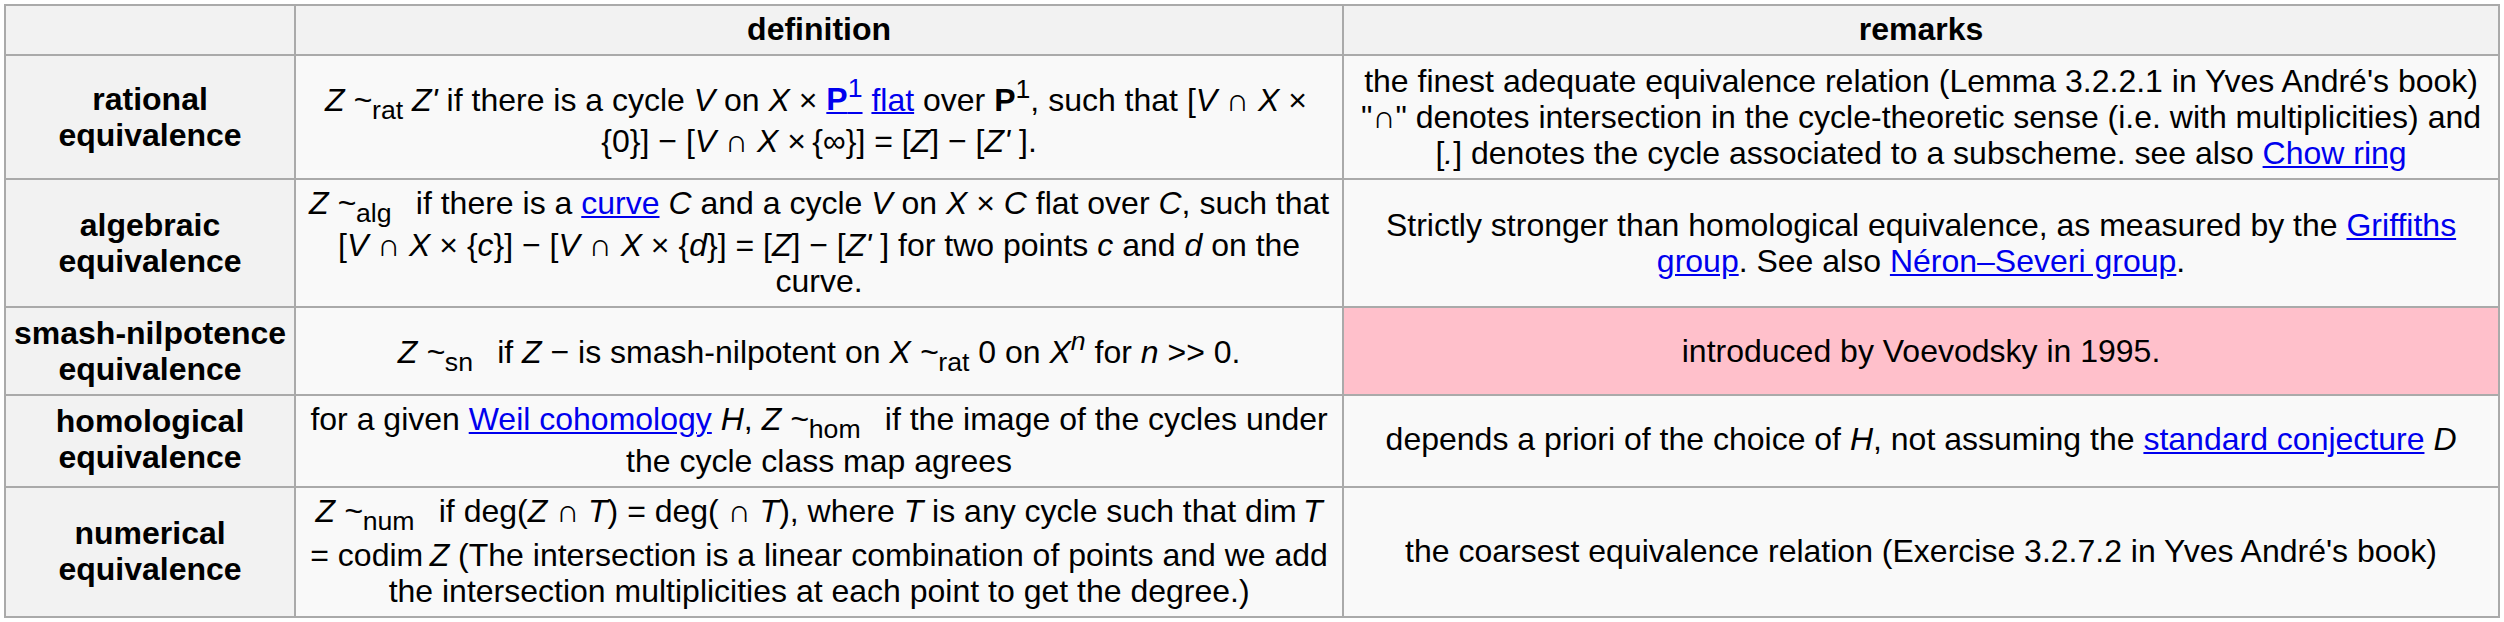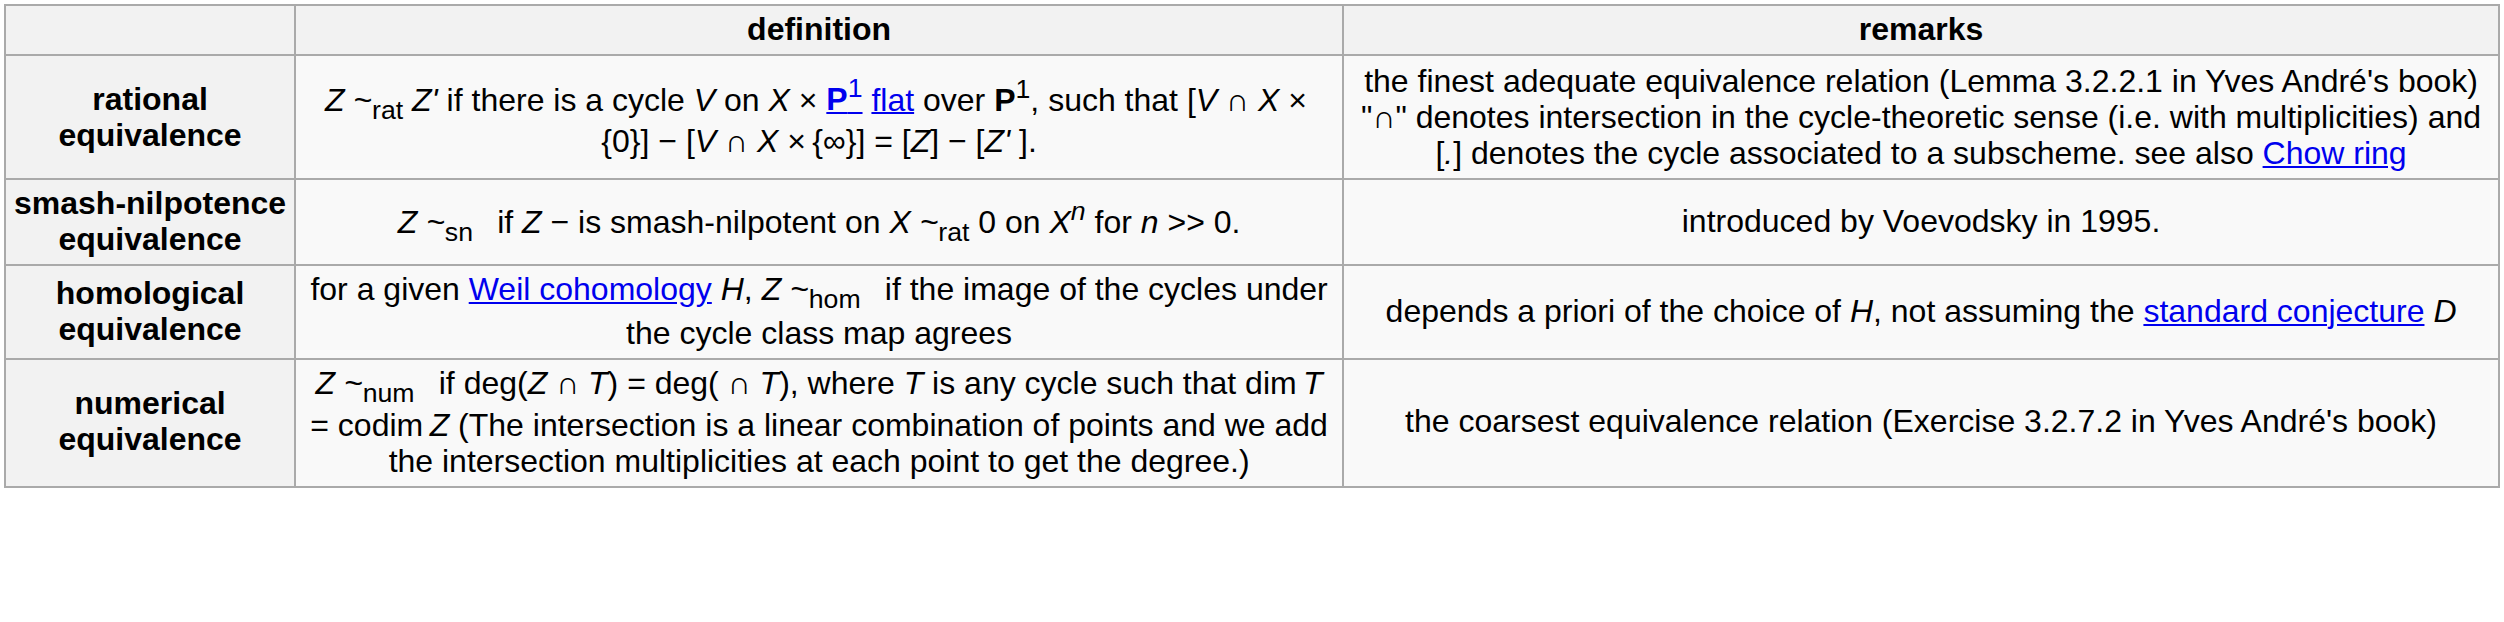- row: algebraic equivalence | Z ~alg if there is a curve C and a cycle V on X × C flat over C, such that [V ∩ X × {c}] − [V ∩ X × {d}] = [Z] − [Z' ] for two points c and d on the curve. | Strictly stronger than homological equivalence, as measured by the Griffiths group. See also Néron–Severi group.
smash-nilpotence equivalence | remarks: pink background -> no background
